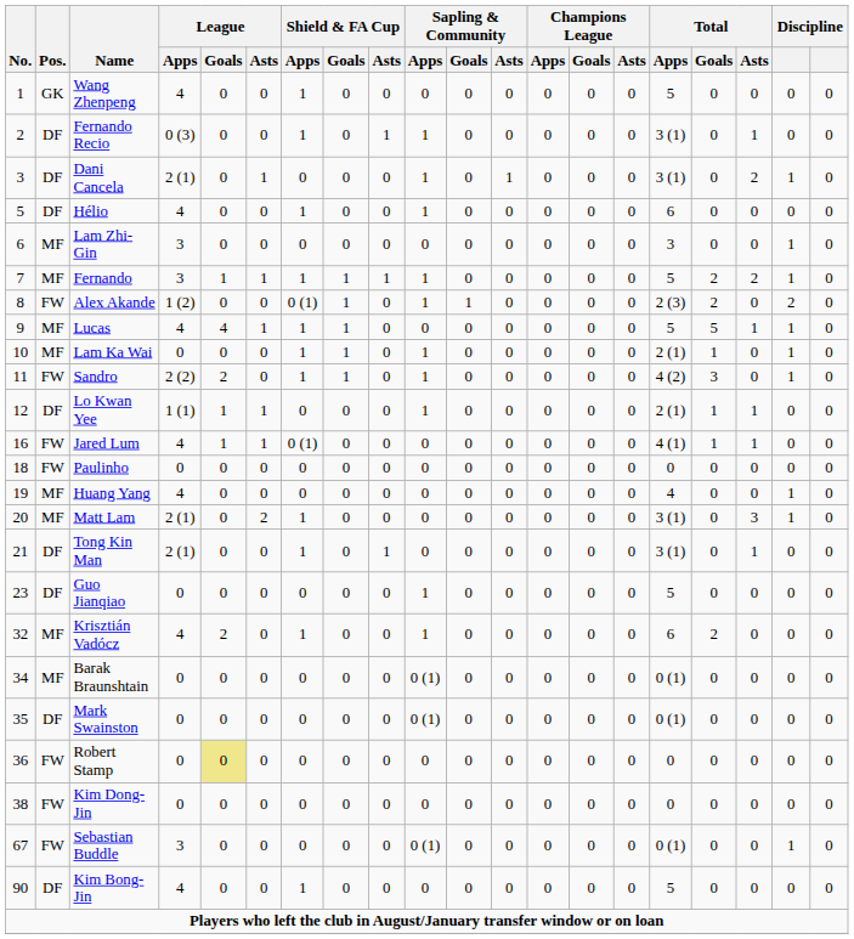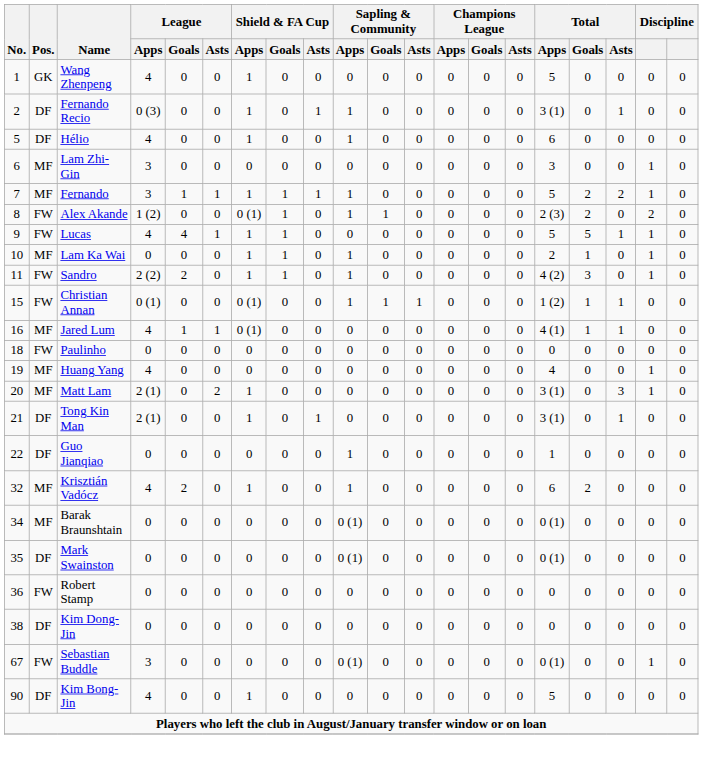- row: 3 | DF | Dani Cancela | 2 (1) | 0 | 1 | 0 | 0 | 0 | 1 | 0 | 1 | 0 | 0 | 0 | 3 (1) | 0 | 2 | 1 | 0
Lucas | Pos.: MF -> FW
Lam Ka Wai | Total / Apps: 2 (1) -> 2
- row: 12 | DF | Lo Kwan Yee | 1 (1) | 1 | 1 | 0 | 0 | 0 | 1 | 0 | 0 | 0 | 0 | 0 | 2 (1) | 1 | 1 | 0 | 0
+ row: 15 | FW | Christian Annan | 0 (1) | 0 | 0 | 0 (1) | 0 | 0 | 1 | 1 | 1 | 0 | 0 | 0 | 1 (2) | 1 | 1 | 0 | 0
Jared Lum | Pos.: FW -> MF
Guo Jianqiao | No.: 23 -> 22
Guo Jianqiao | Total / Apps: 5 -> 1
Robert Stamp | League / Goals: khaki background -> no background
Kim Dong-Jin | Pos.: FW -> DF
